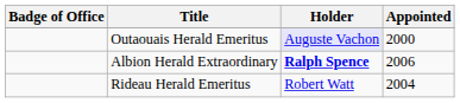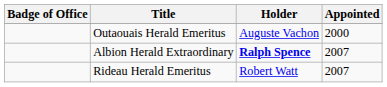Outaouais Herald Emeritus | Holder: lavender background -> no background
Albion Herald Extraordinary | Appointed: 2006 -> 2007
Rideau Herald Emeritus | Appointed: 2004 -> 2007
